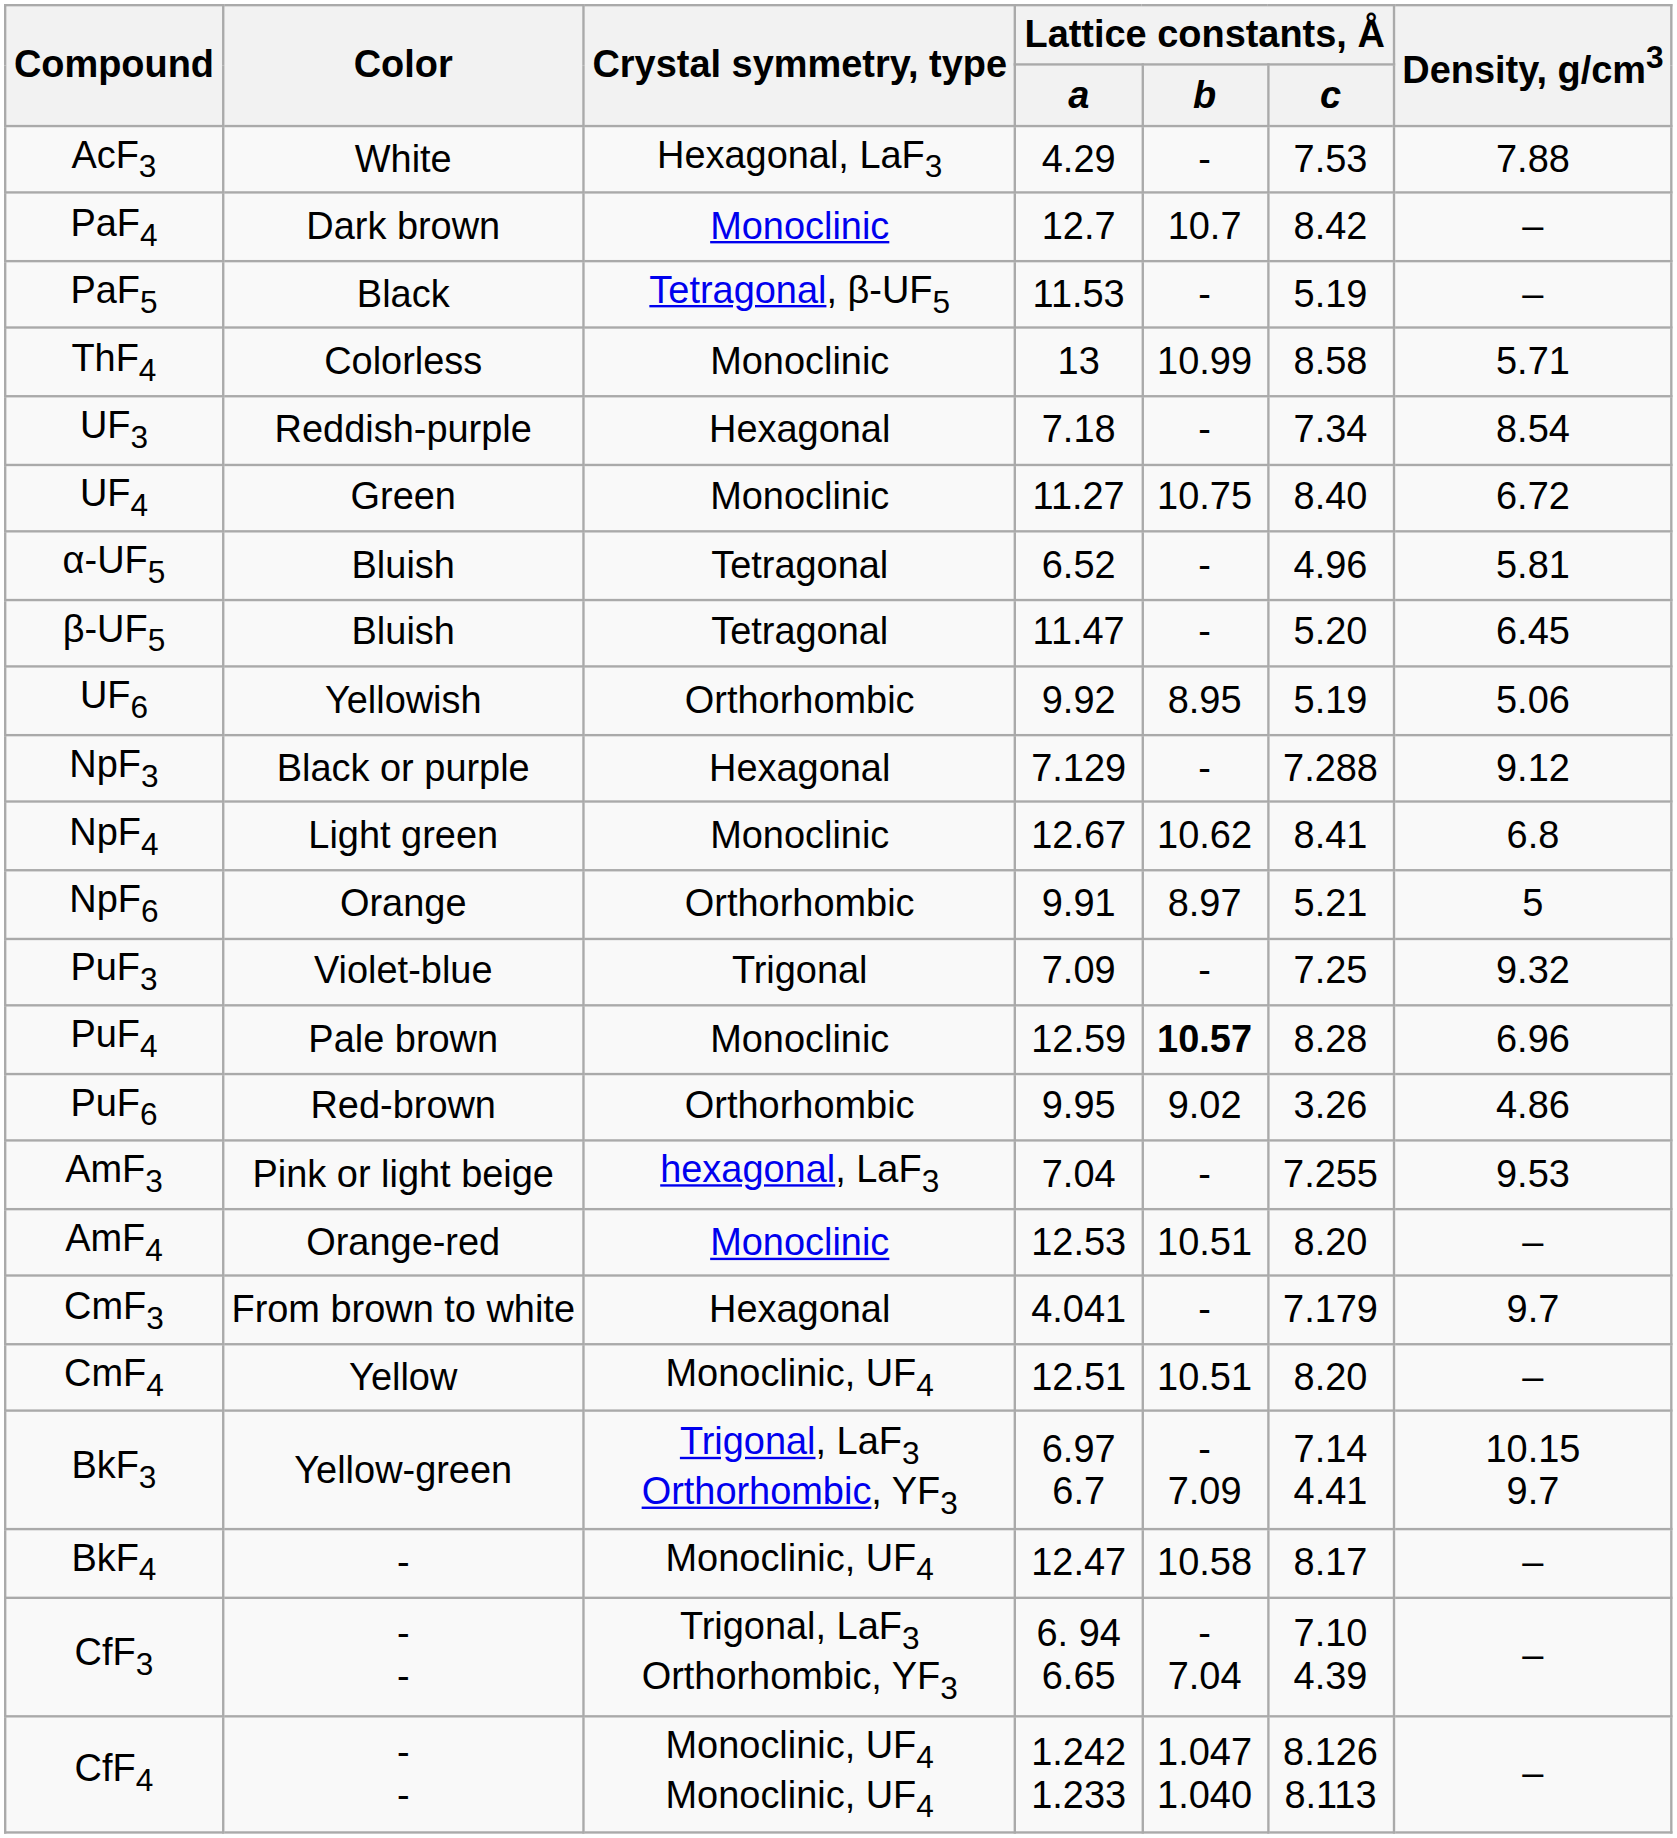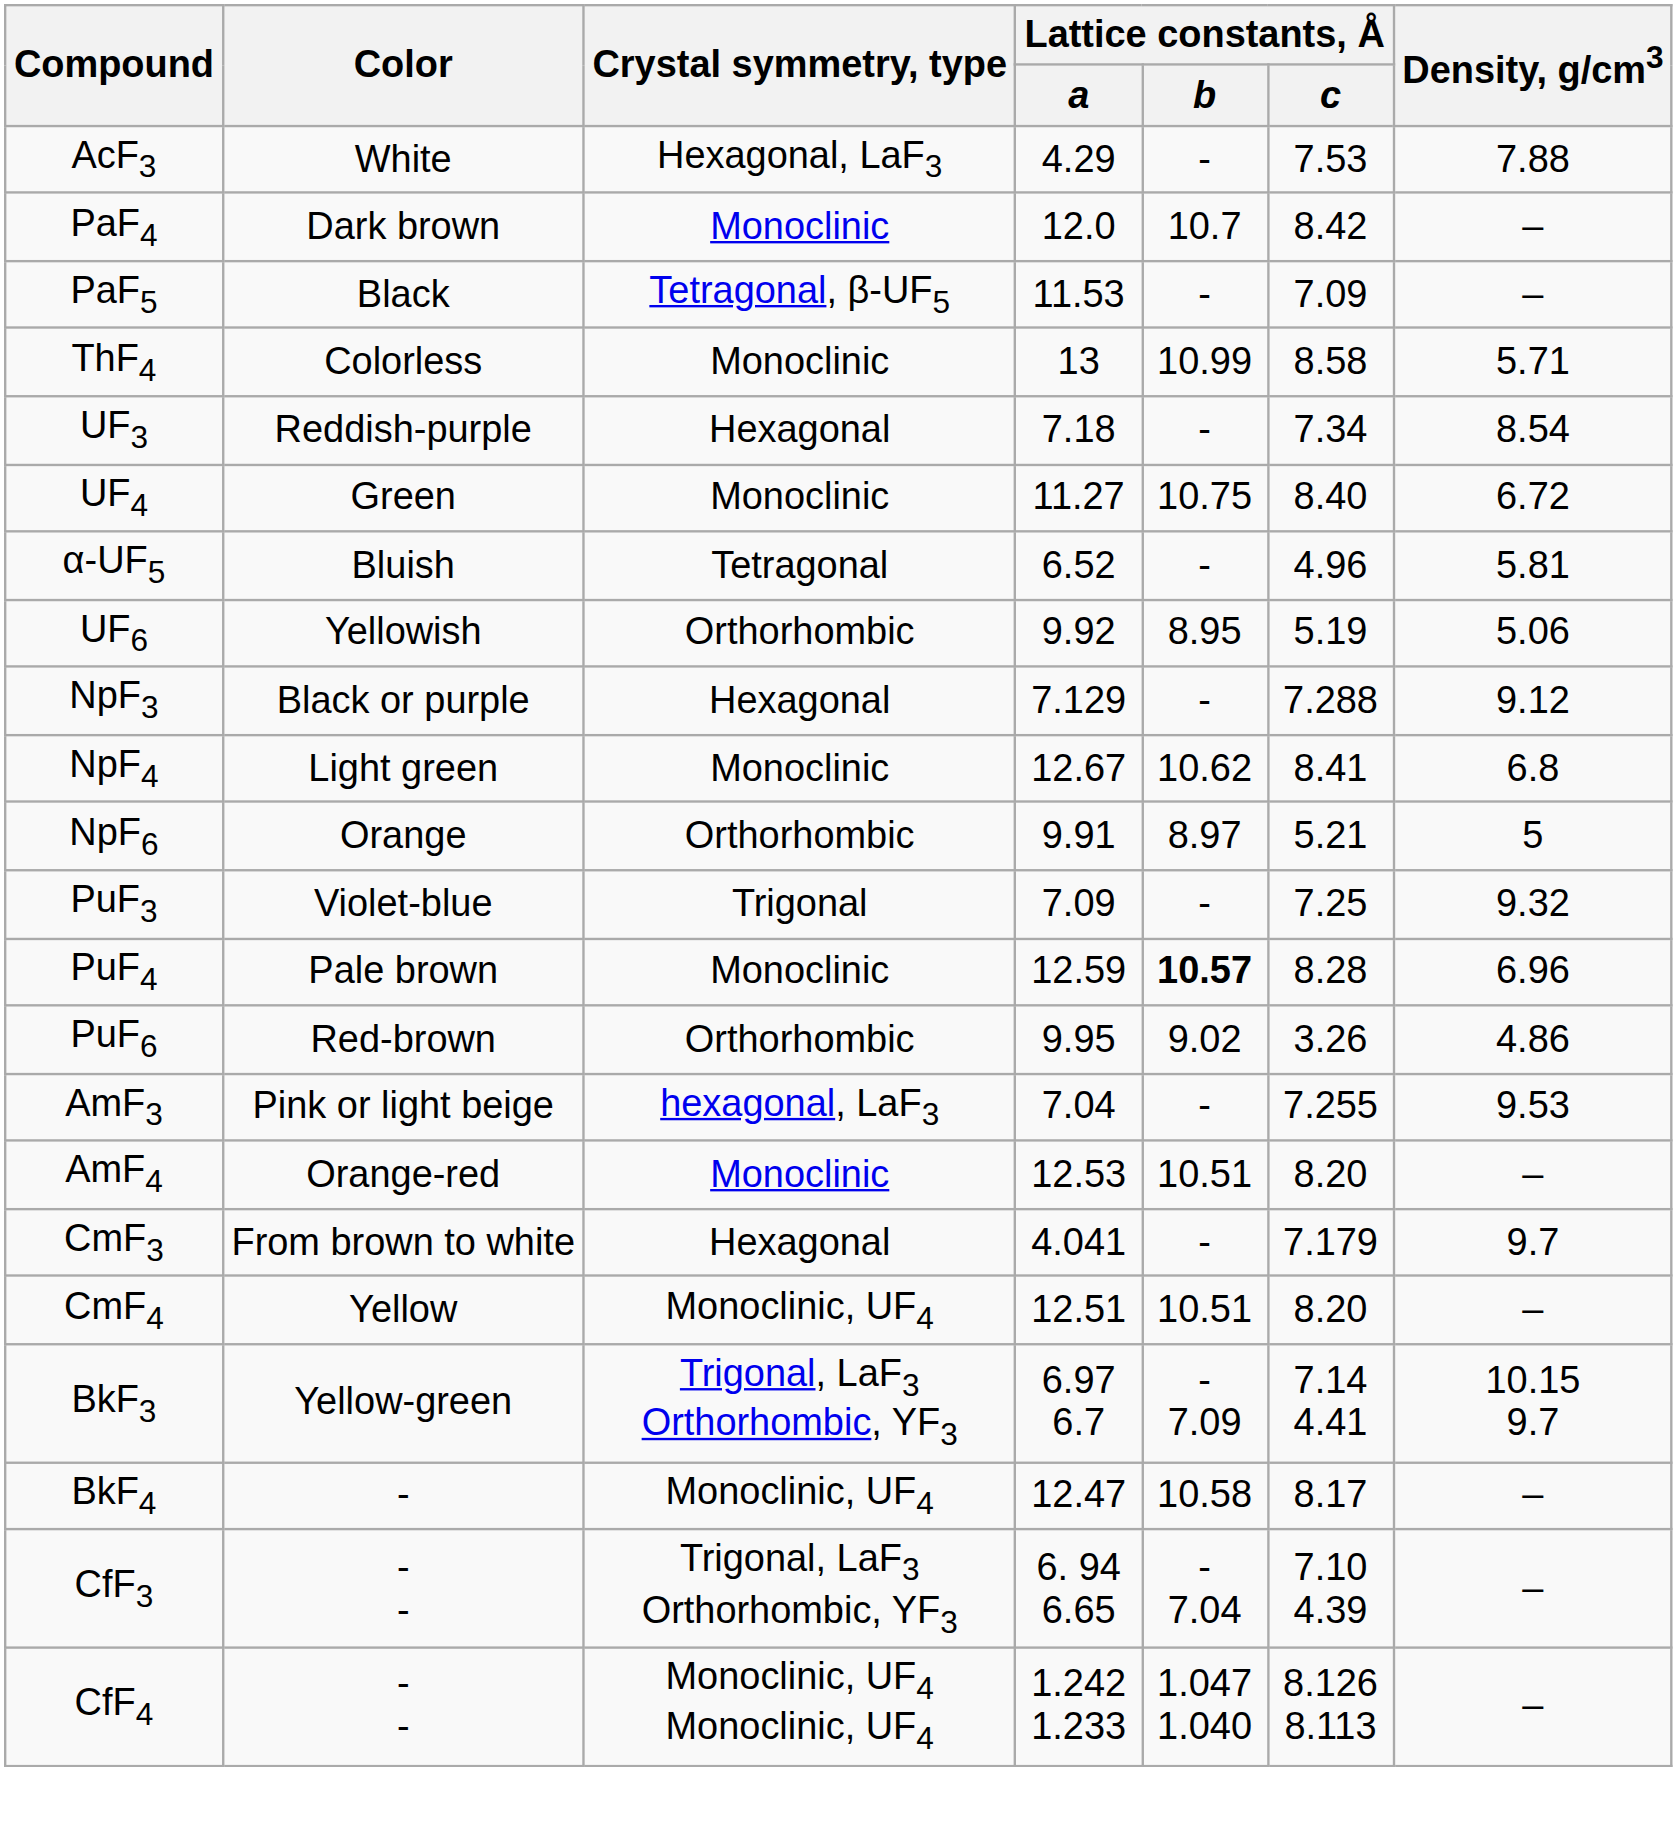PaF4 | Lattice constants, Å / a: 12.7 -> 12.0
PaF5 | Lattice constants, Å / c: 5.19 -> 7.09
- row: β-UF5 | Bluish | Tetragonal | 11.47 | - | 5.20 | 6.45
